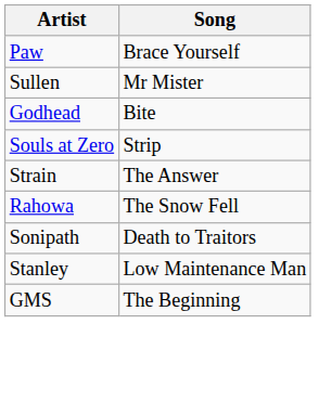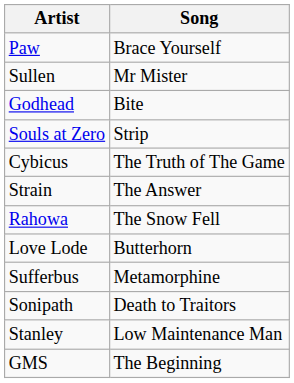+ row: Cybicus | The Truth of The Game
+ row: Love Lode | Butterhorn
+ row: Sufferbus | Metamorphine
